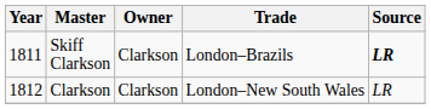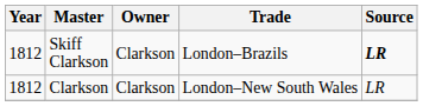Skiff Clarkson | Year: 1811 -> 1812
